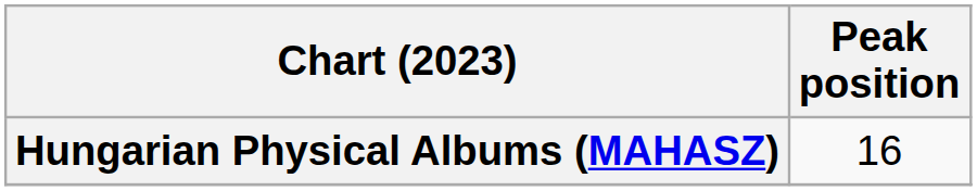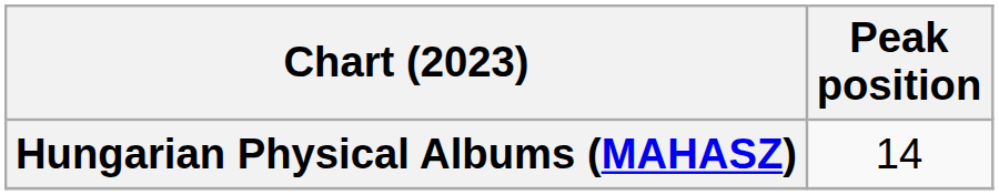Hungarian Physical Albums (MAHASZ) | Peak position: 16 -> 14
